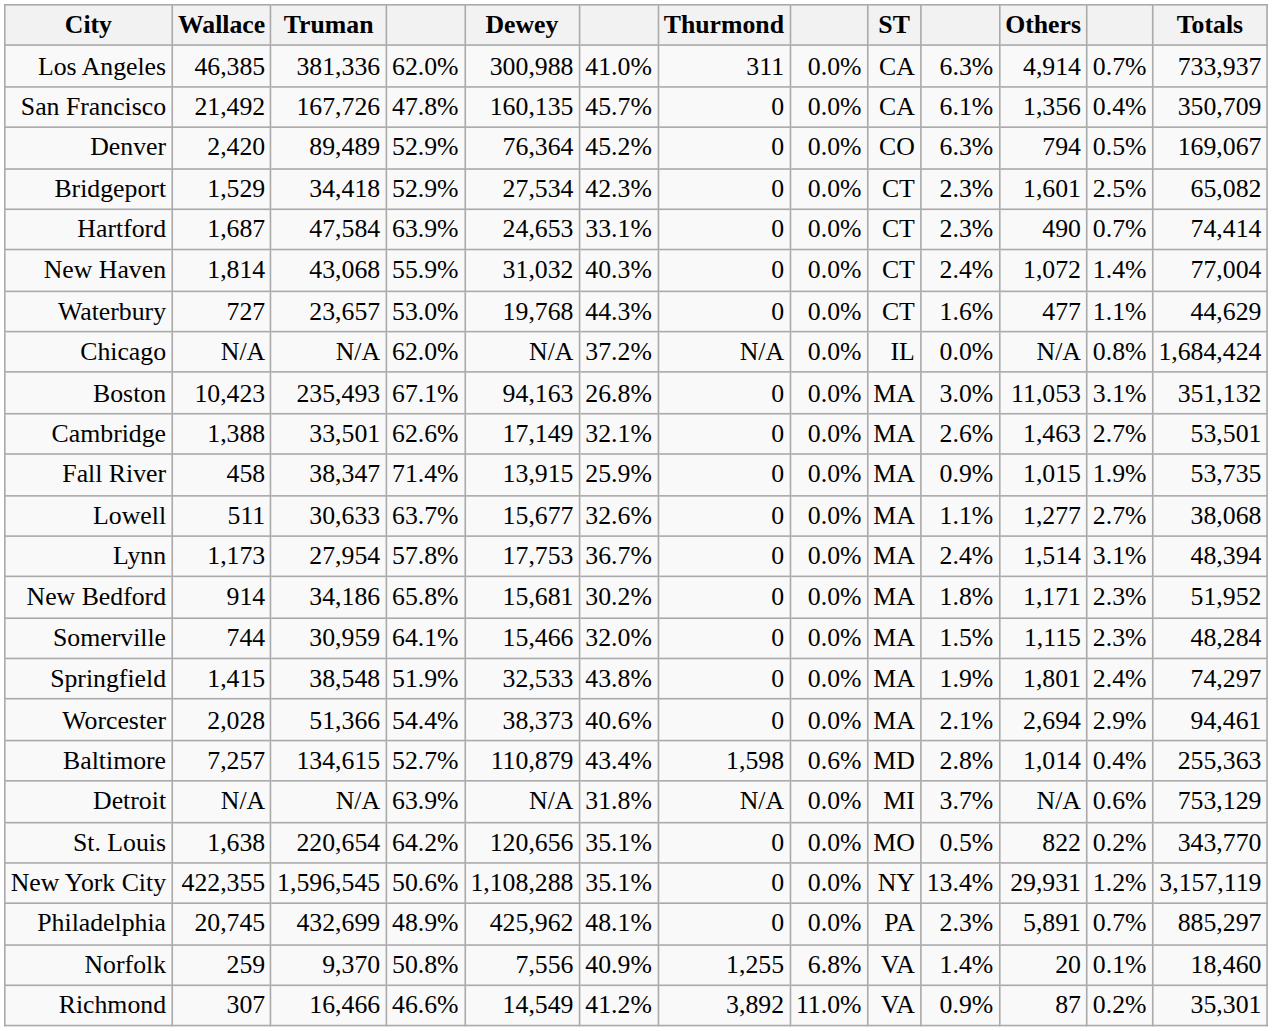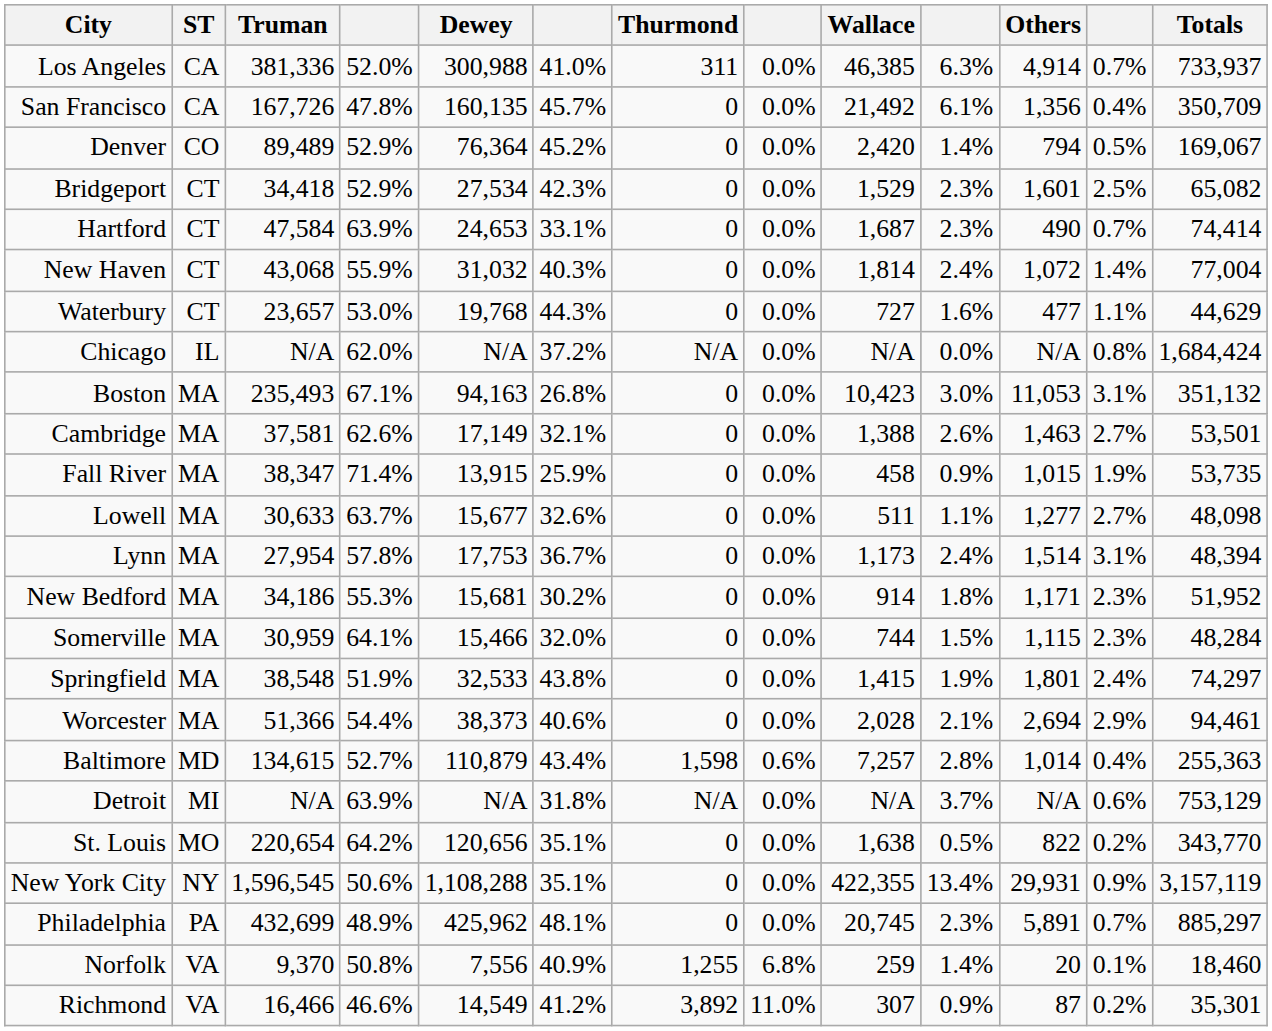columns swapped: ST <-> Wallace
Los Angeles | column 4: 62.0% -> 52.0%
Denver | column 10: 6.3% -> 1.4%
Cambridge | Truman: 33,501 -> 37,581
Lowell | Totals: 38,068 -> 48,098
New Bedford | column 4: 65.8% -> 55.3%
New York City | column 12: 1.2% -> 0.9%
